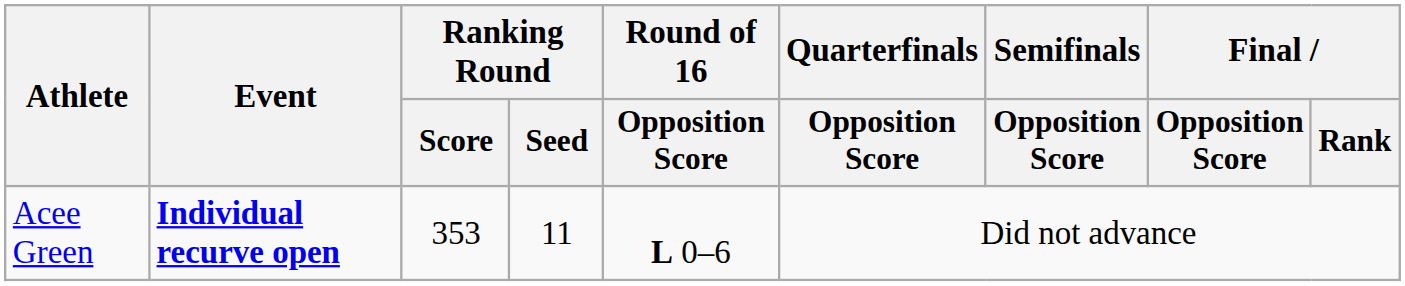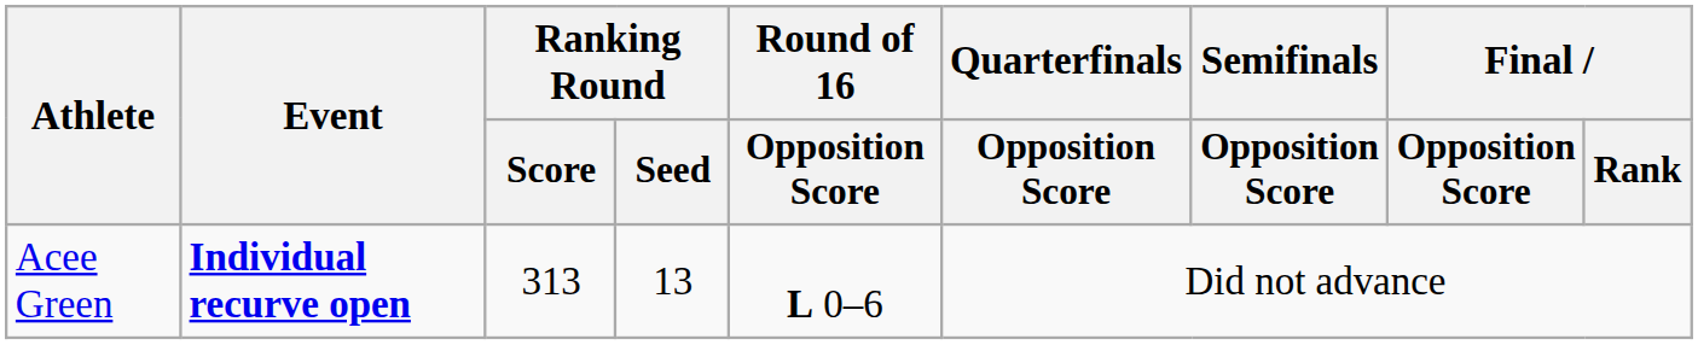Acee Green | Ranking Round / Score: 353 -> 313
Acee Green | Ranking Round / Seed: 11 -> 13
